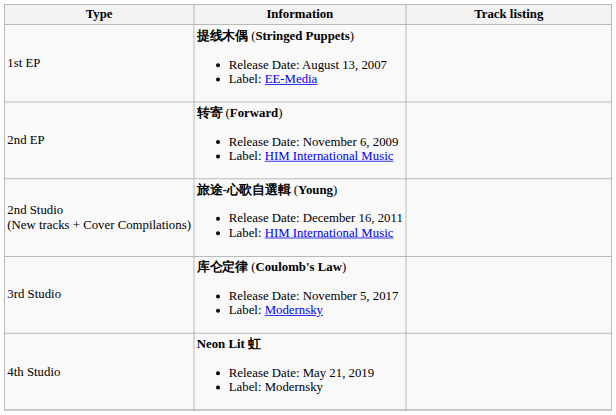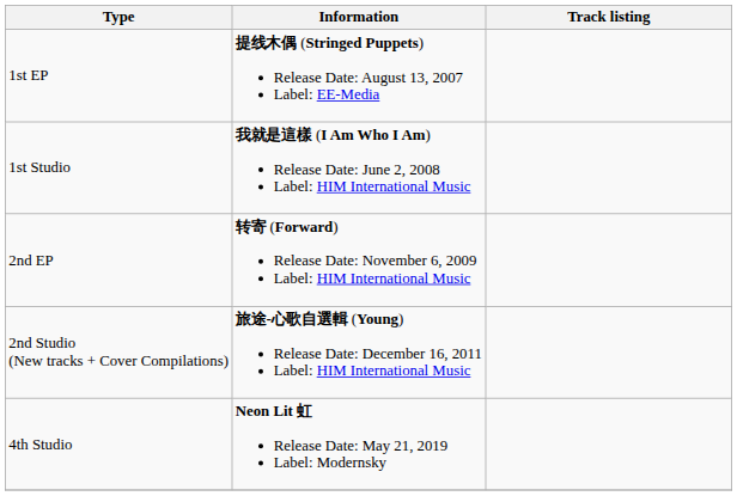+ row: 1st Studio | 我就是這樣 (I Am Who I Am) Release Date: June 2, 2008 Label: HIM International Music
- row: 3rd Studio | 库仑定律 (Coulomb's Law) Release Date: November 5, 2017 Label: Modernsky
